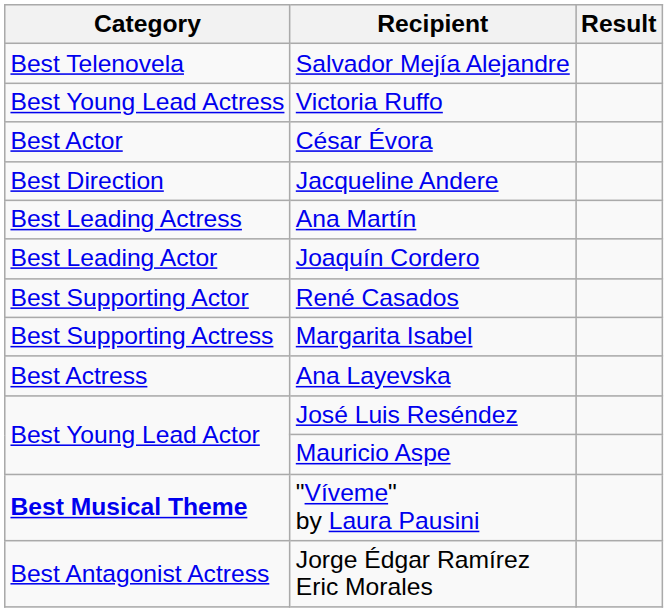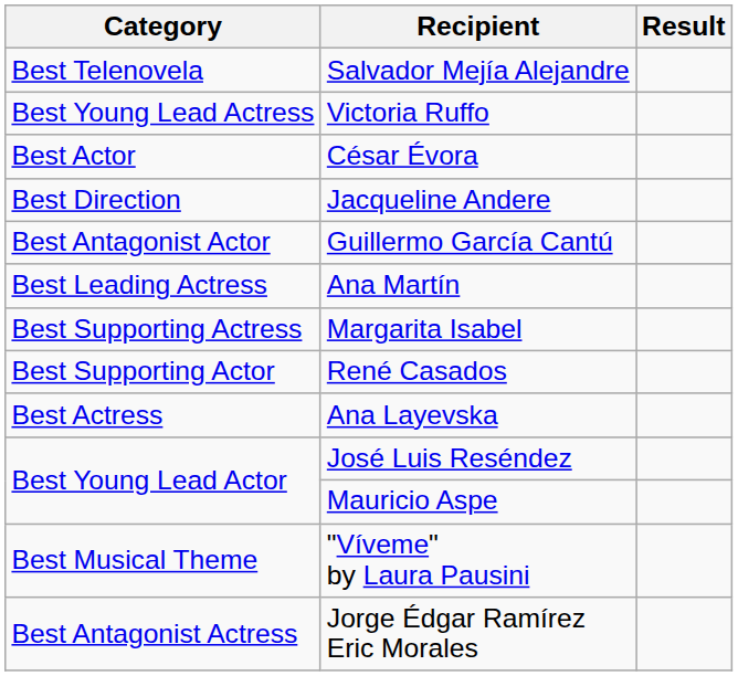+ row: Best Antagonist Actor | Guillermo García Cantú
- row: Best Leading Actor | Joaquín Cordero
rows swapped: Margarita Isabel <-> René Casados
"Víveme" by Laura Pausini | Category: bold -> normal
